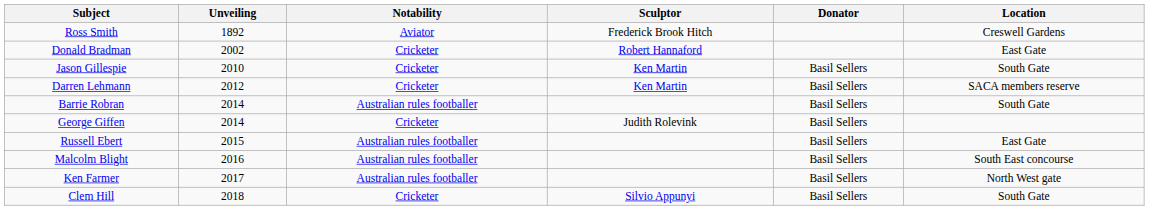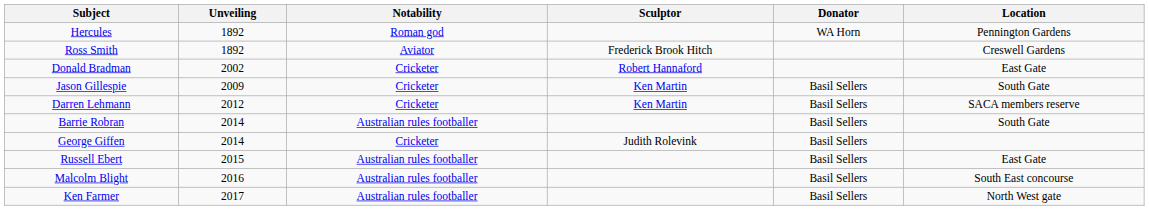+ row: Hercules | 1892 | Roman god | WA Horn | Pennington Gardens
Jason Gillespie | Unveiling: 2010 -> 2009
- row: Clem Hill | 2018 | Cricketer | Silvio Appunyi | Basil Sellers | South Gate
